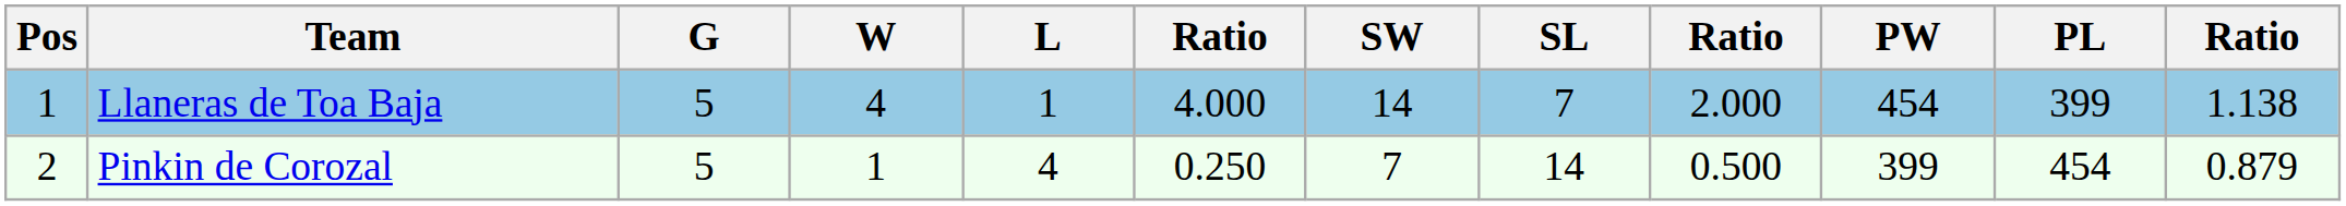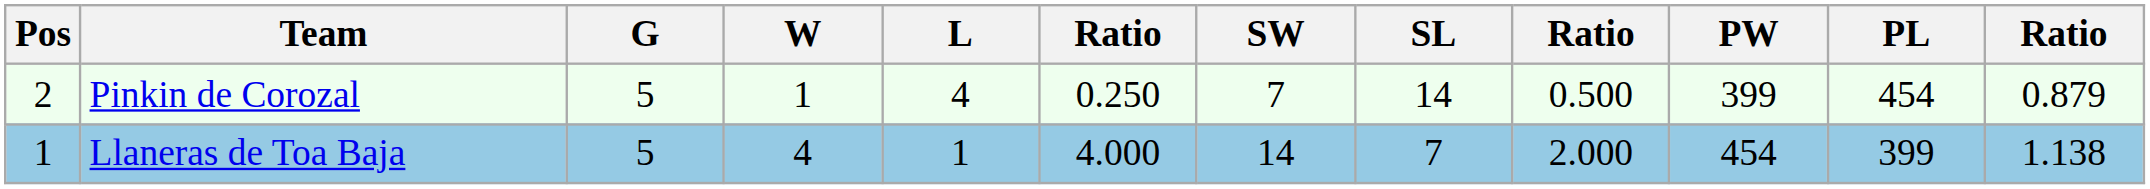rows swapped: Llaneras de Toa Baja <-> Pinkin de Corozal
